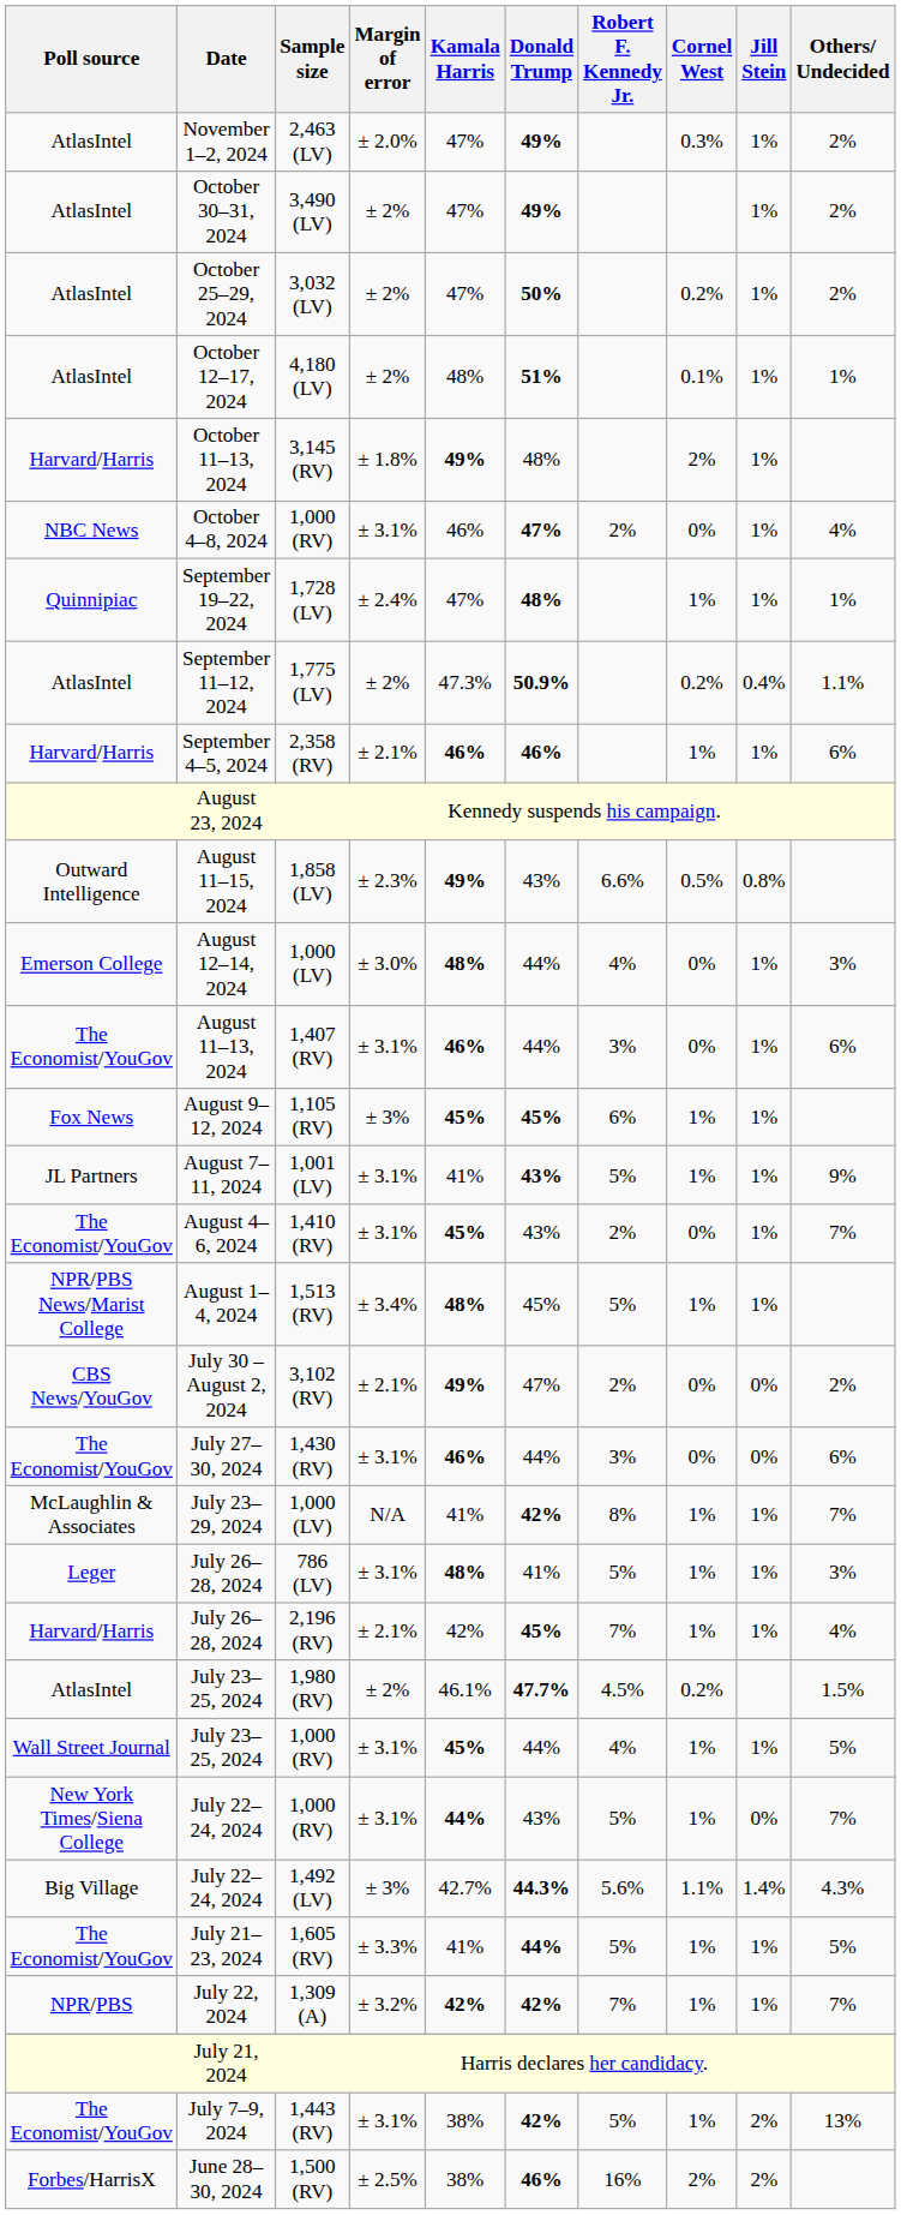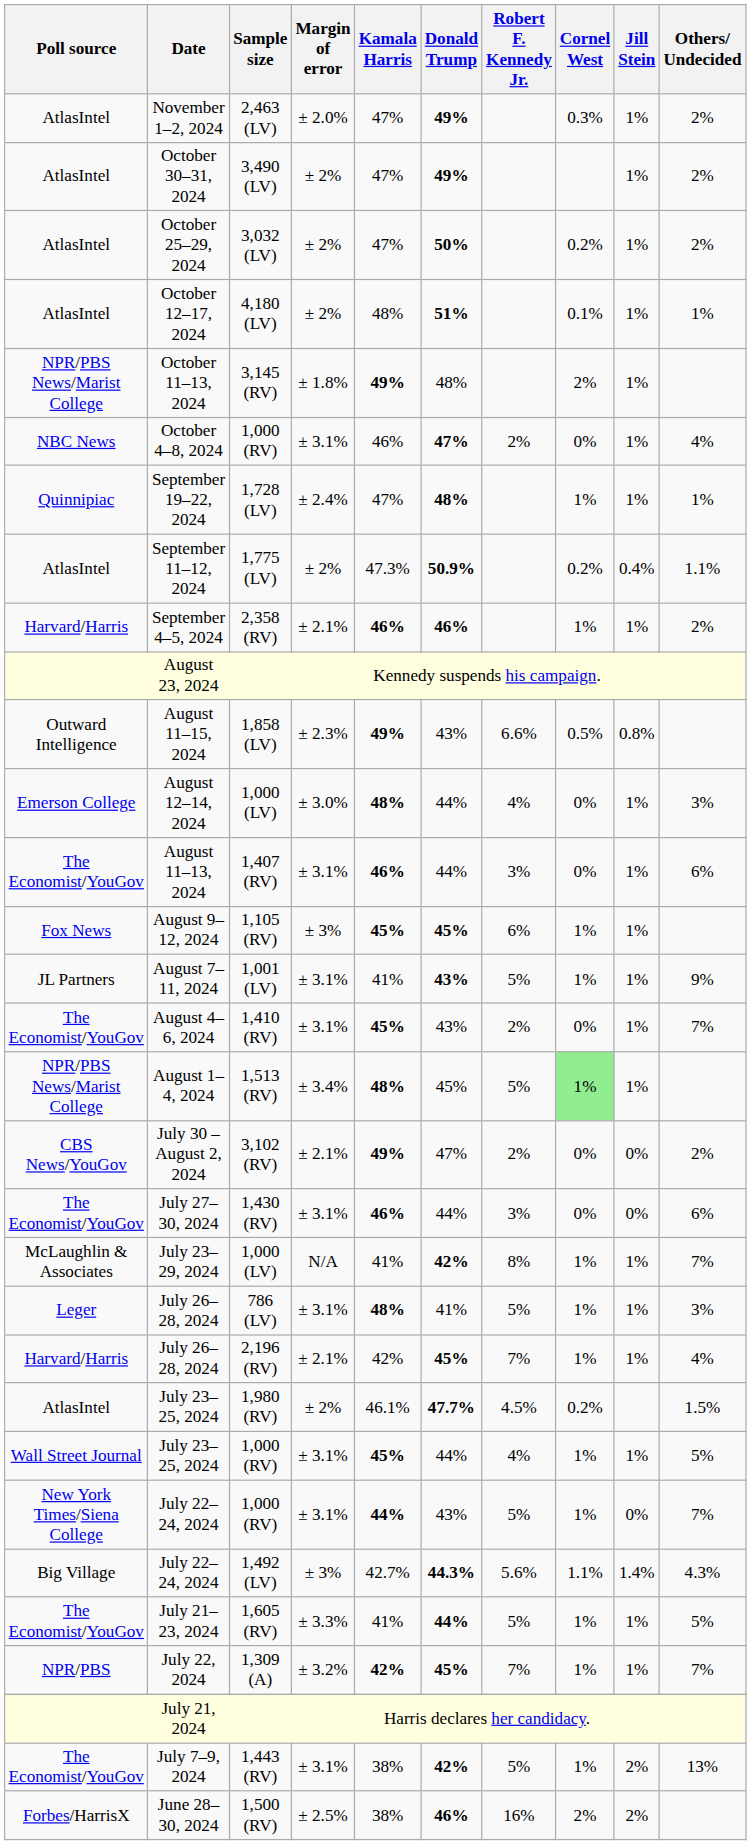October 11–13, 2024 | Poll source: Harvard/Harris -> NPR/PBS News/Marist College
September 4–5, 2024 | Others/ Undecided: 6% -> 2%
August 1–4, 2024 | Cornel West: no background -> lightgreen background
July 22, 2024 | Donald Trump: 42% -> 45%
